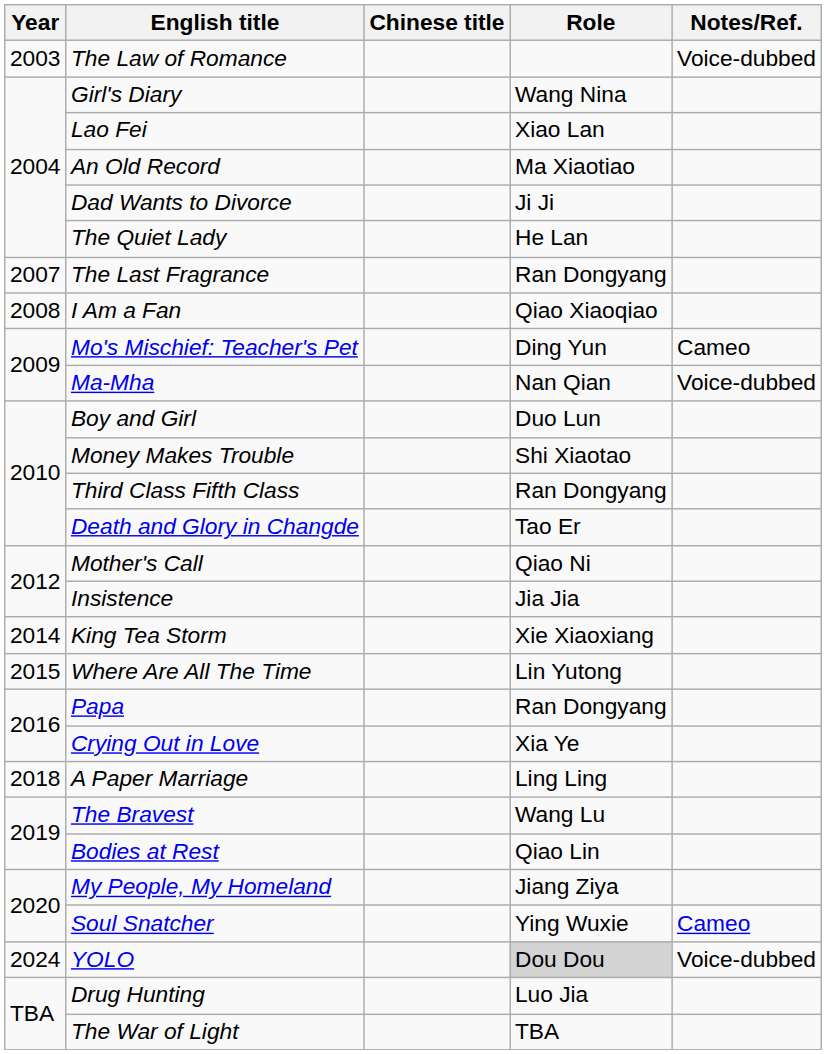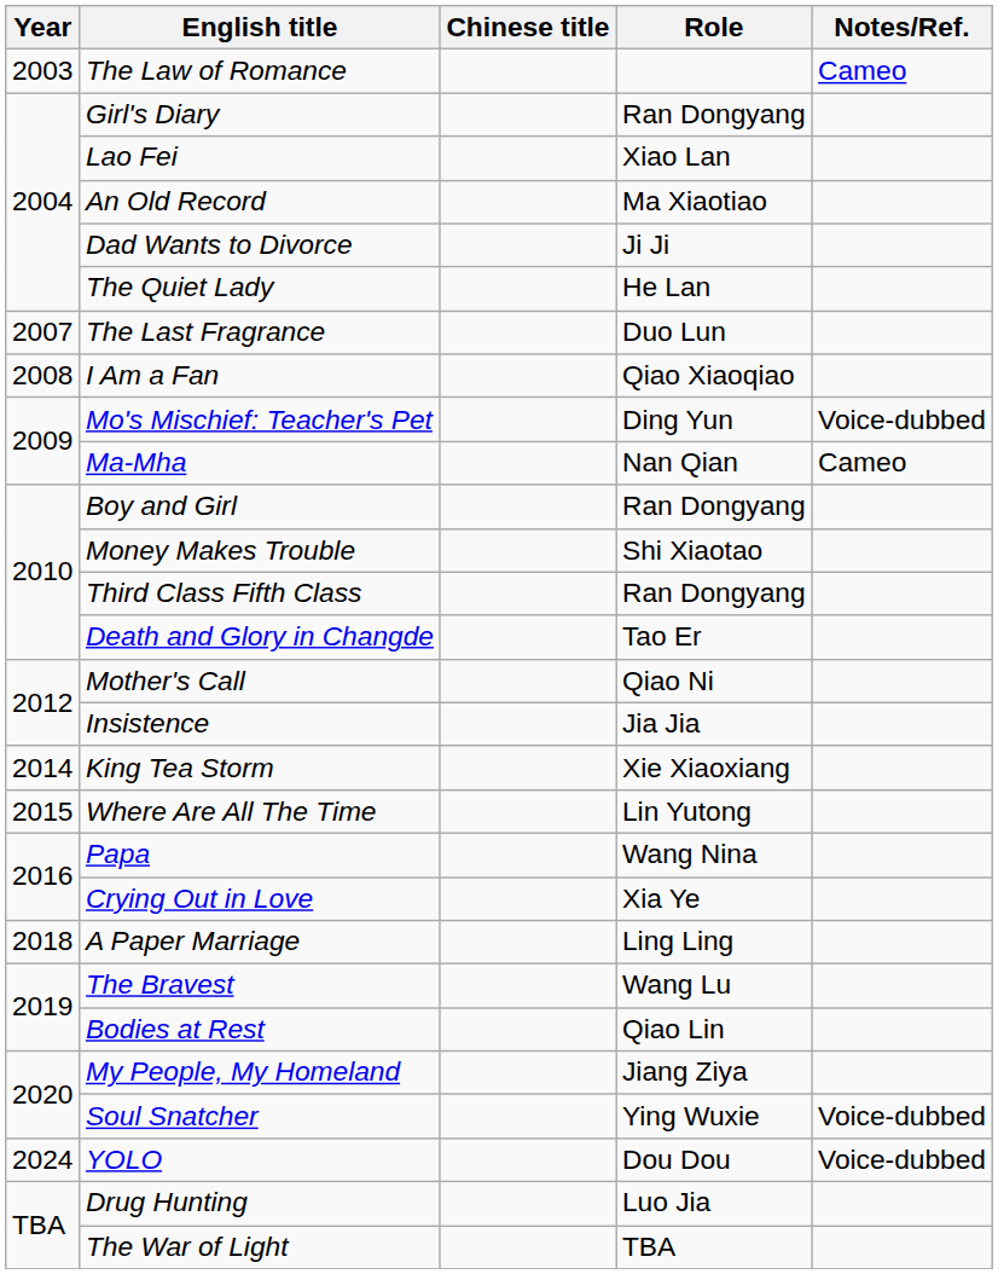The Law of Romance | Notes/Ref.: Voice-dubbed -> Cameo
Girl's Diary | Role: Wang Nina -> Ran Dongyang
The Last Fragrance | Role: Ran Dongyang -> Duo Lun
Mo's Mischief: Teacher's Pet | Notes/Ref.: Cameo -> Voice-dubbed
Ma-Mha | Notes/Ref.: Voice-dubbed -> Cameo
Boy and Girl | Role: Duo Lun -> Ran Dongyang
Papa | Role: Ran Dongyang -> Wang Nina
Soul Snatcher | Notes/Ref.: Cameo -> Voice-dubbed
YOLO | Role: lightgrey background -> no background
